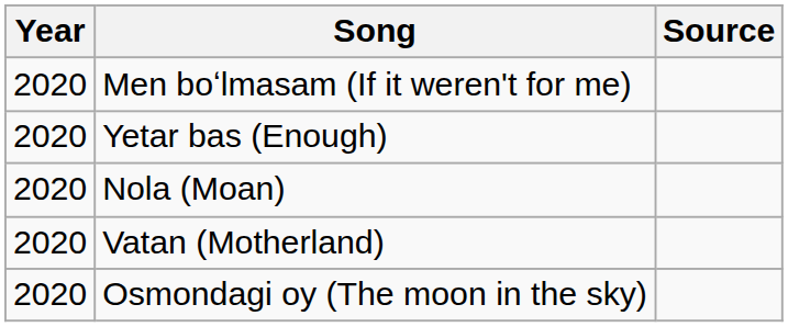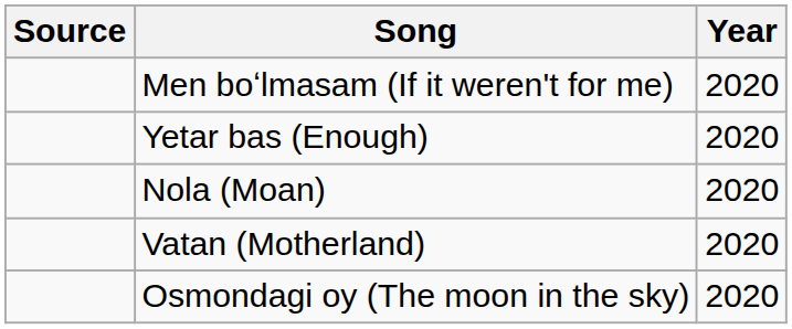columns swapped: Year <-> Source
